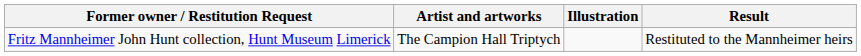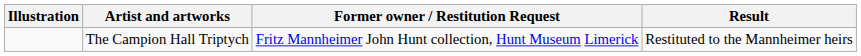columns swapped: Illustration <-> Former owner / Restitution Request
